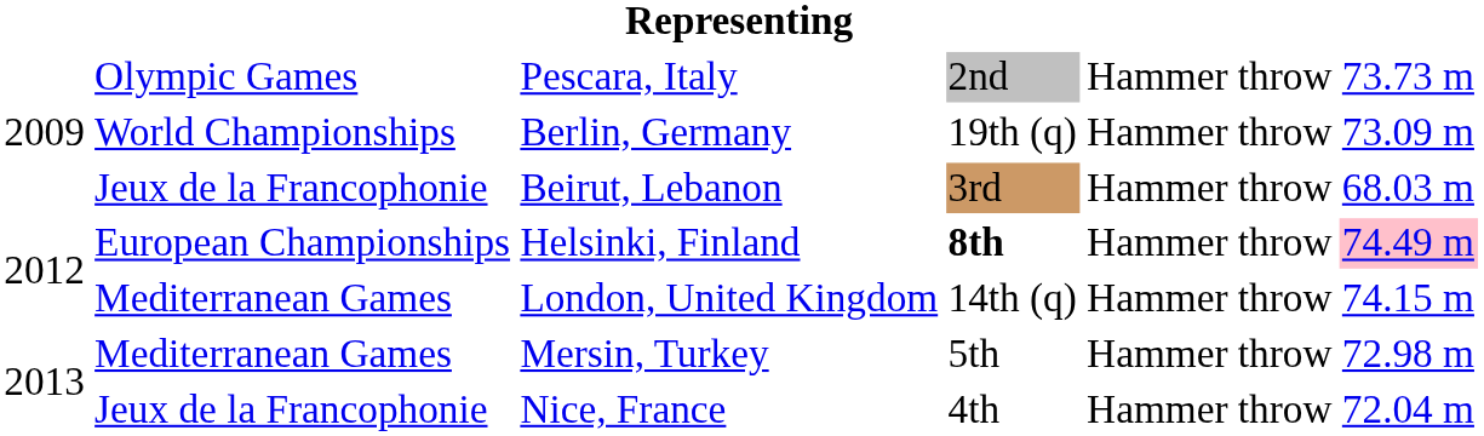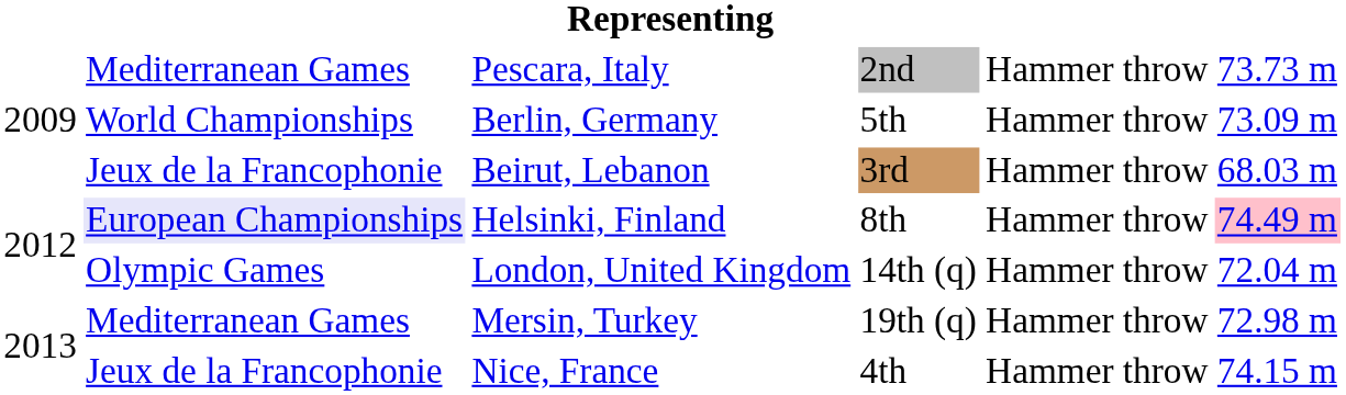Pescara, Italy | column 2: Olympic Games -> Mediterranean Games
Berlin, Germany | column 4: 19th (q) -> 5th
Helsinki, Finland | column 2: no background -> lavender background
Helsinki, Finland | column 4: bold -> normal
London, United Kingdom | column 2: Mediterranean Games -> Olympic Games
London, United Kingdom | column 6: 74.15 m -> 72.04 m
Mersin, Turkey | column 4: 5th -> 19th (q)
Nice, France | column 6: 72.04 m -> 74.15 m
